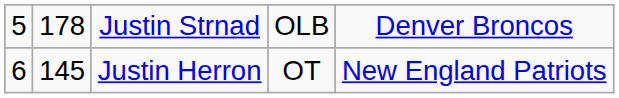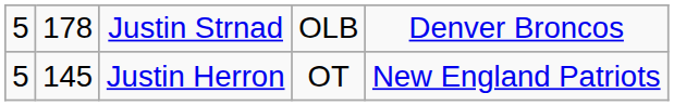Justin Herron | column 1: 6 -> 5
